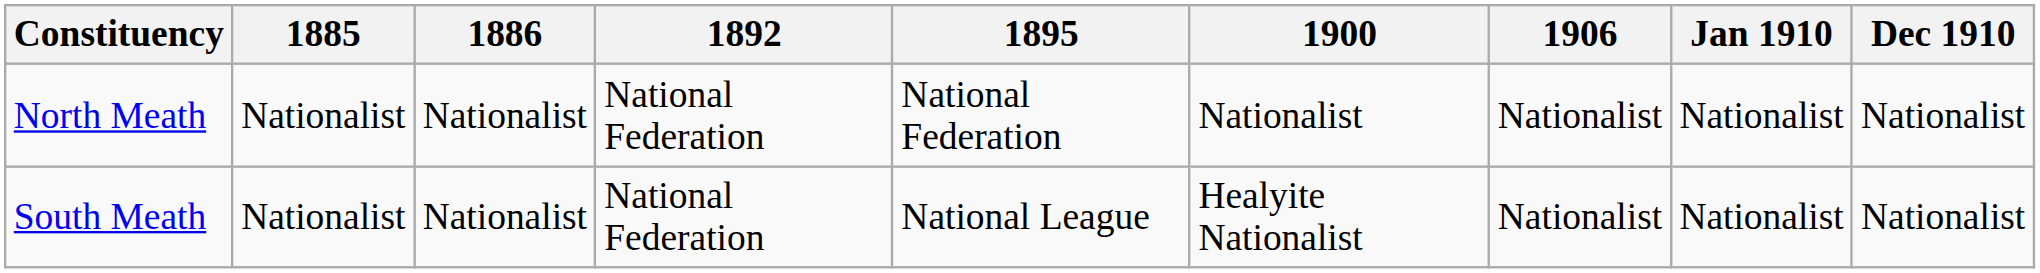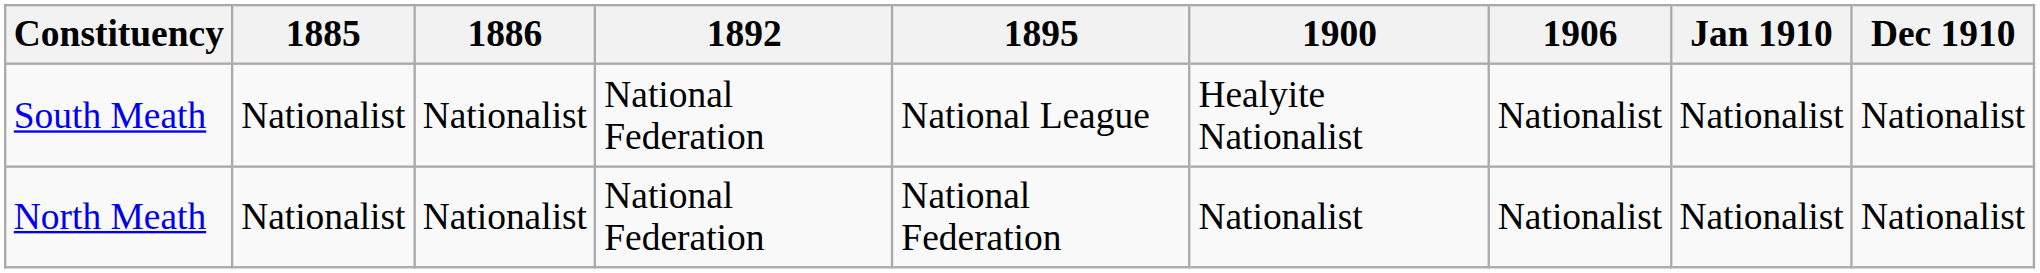rows swapped: North Meath <-> South Meath
